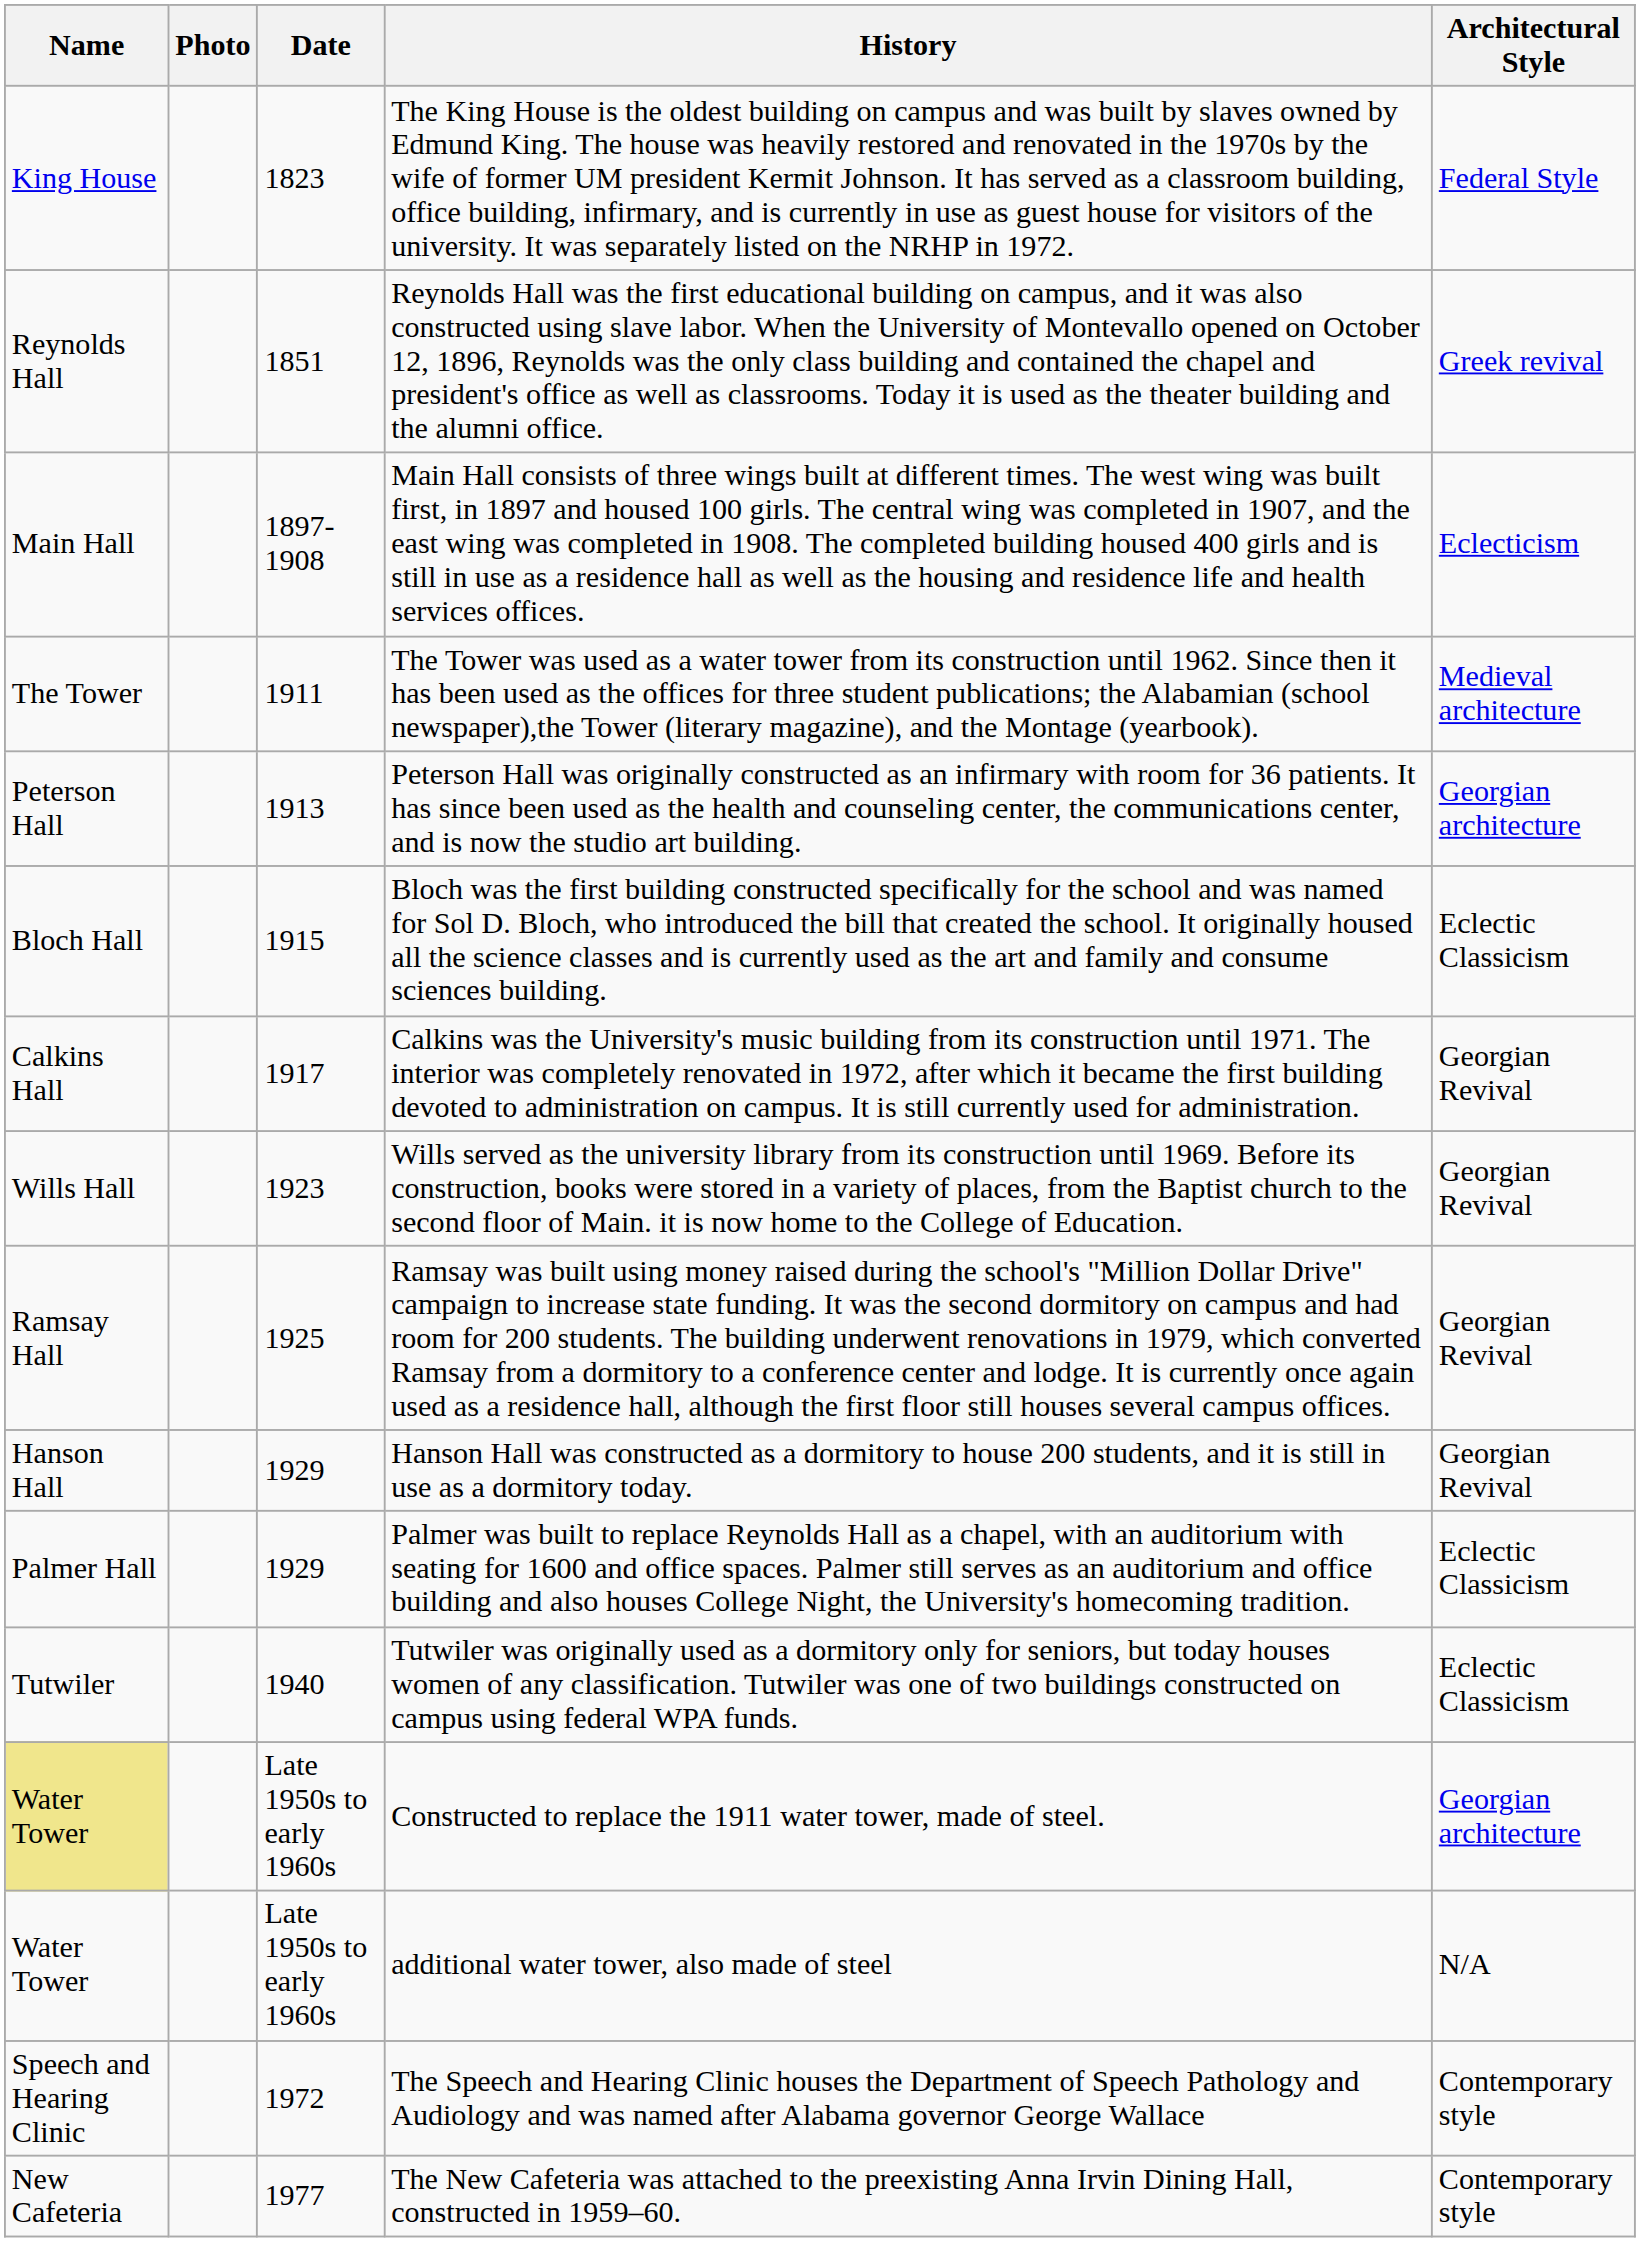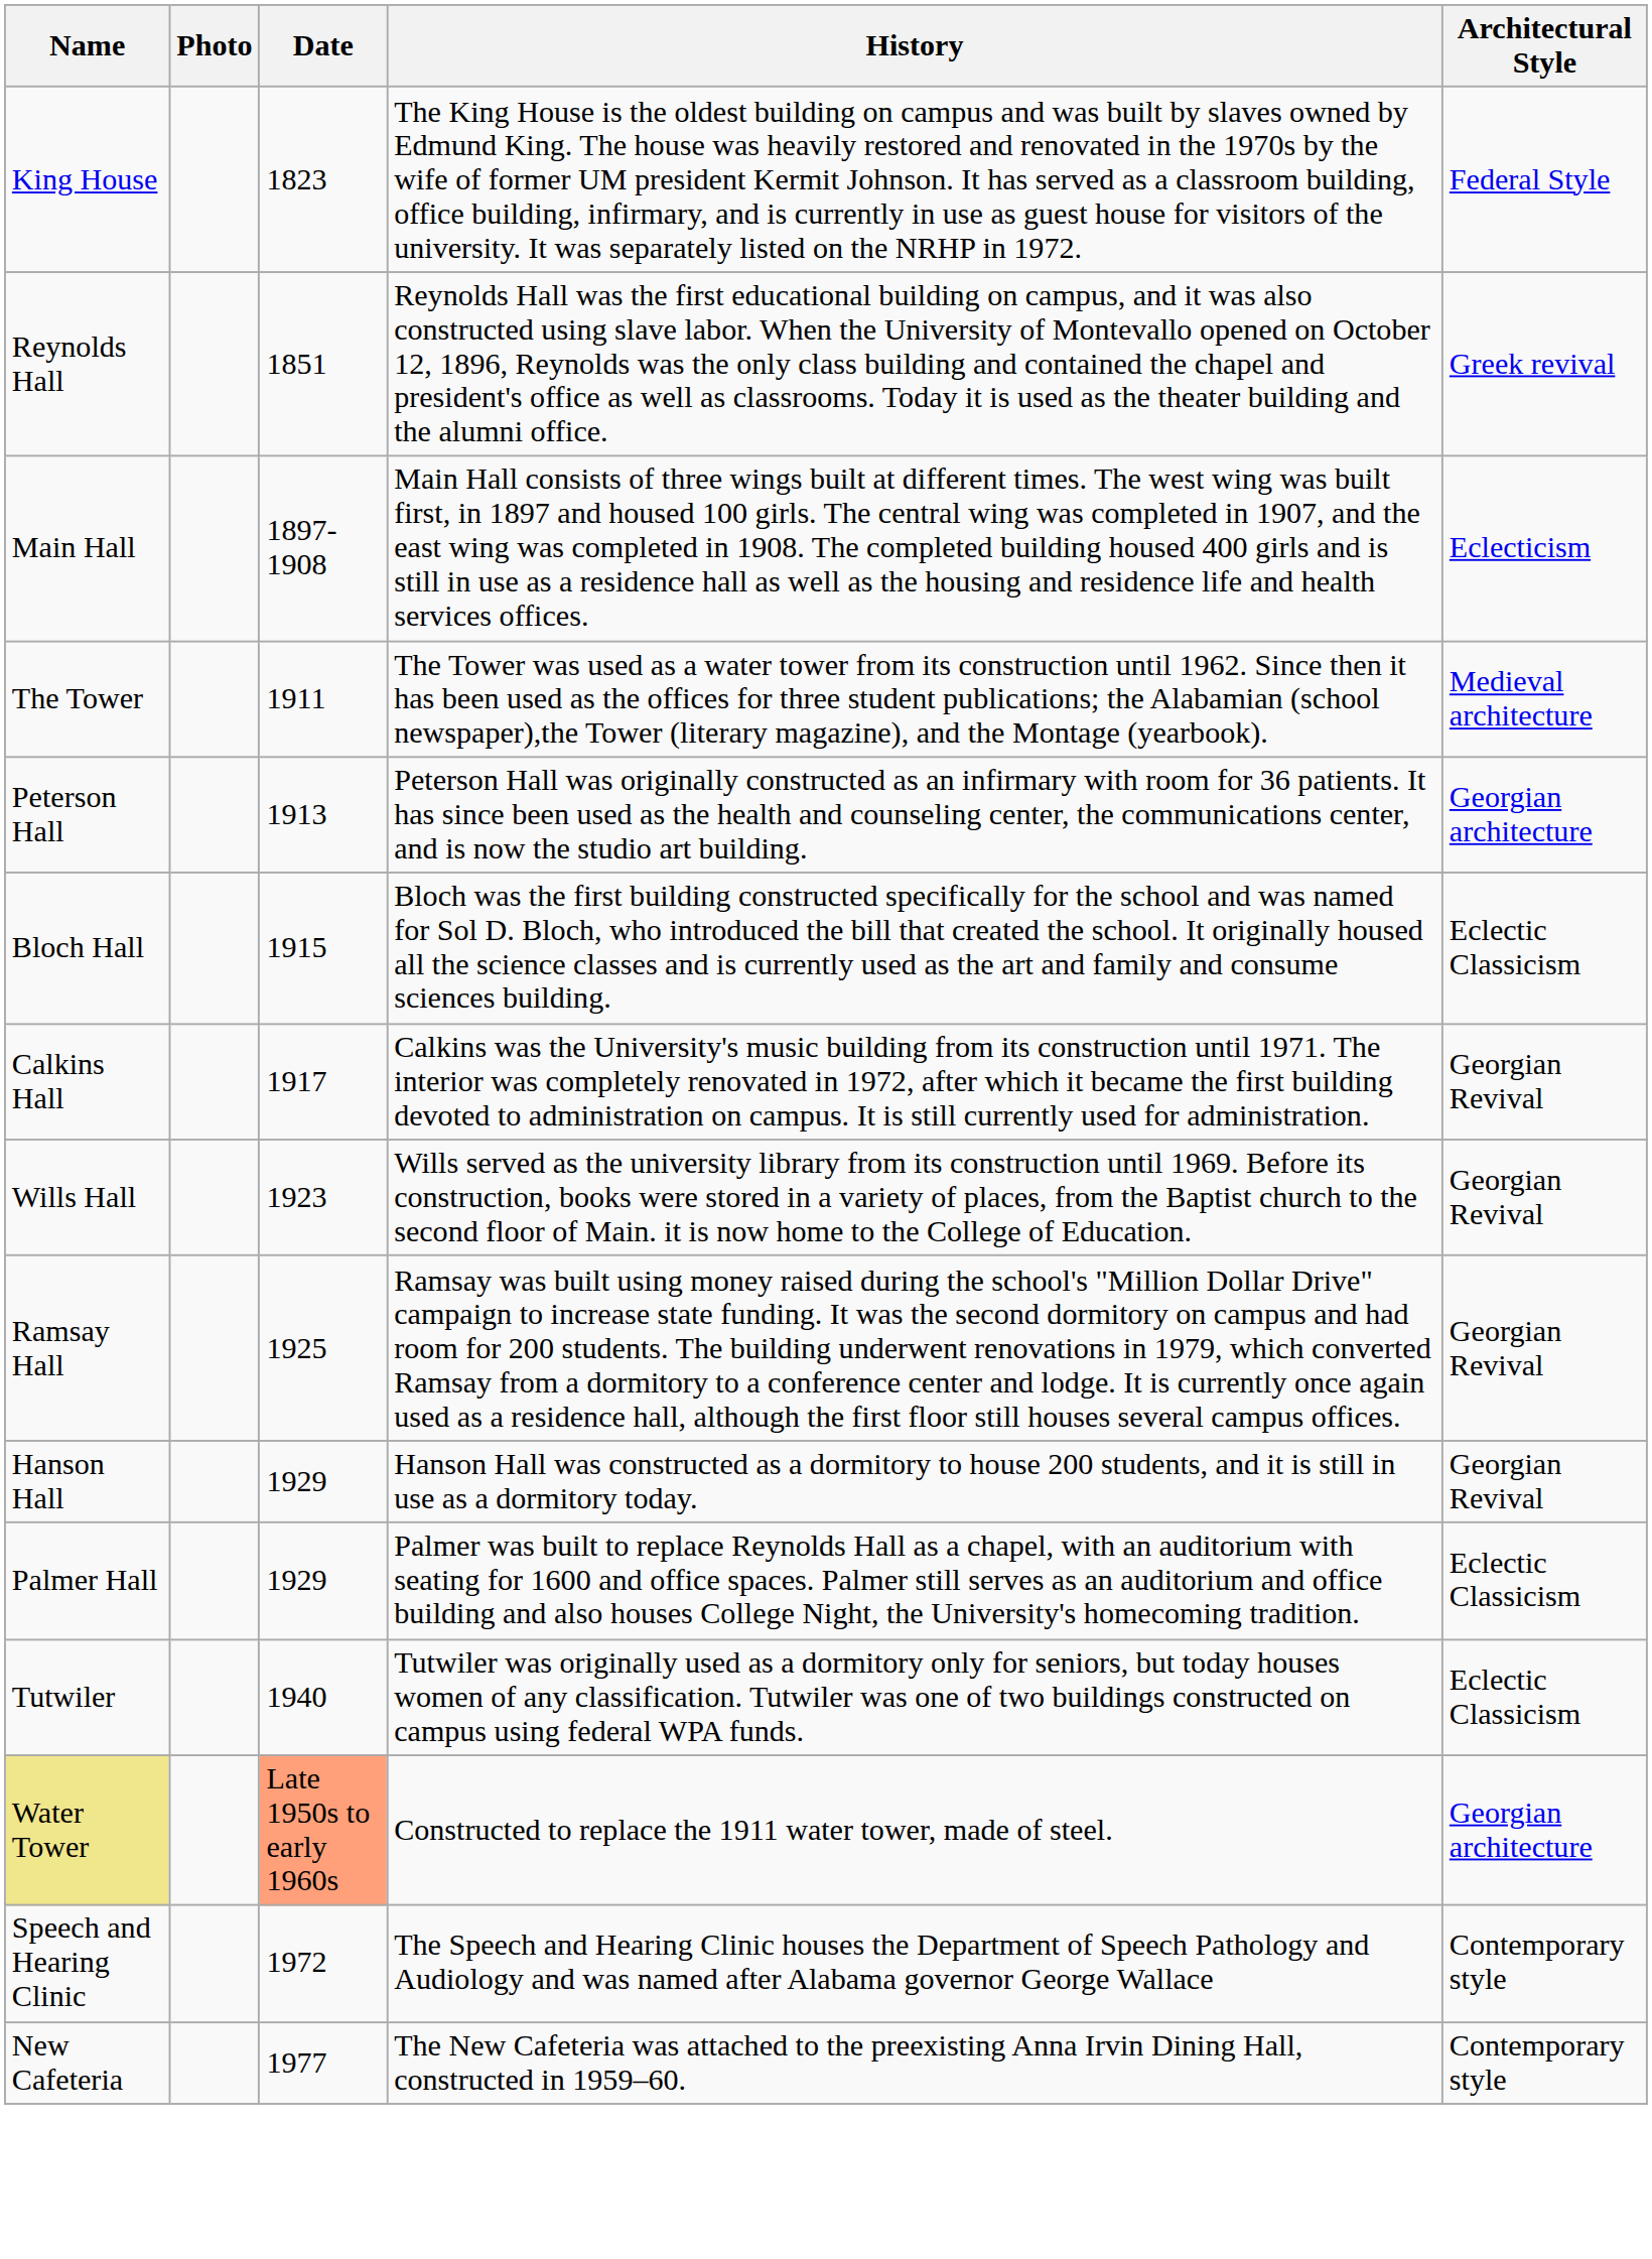Constructed to replace the 1911 water tower, made of steel. | Date: no background -> lightsalmon background
- row: Water Tower | Late 1950s to early 1960s | additional water tower, also made of steel | N/A
